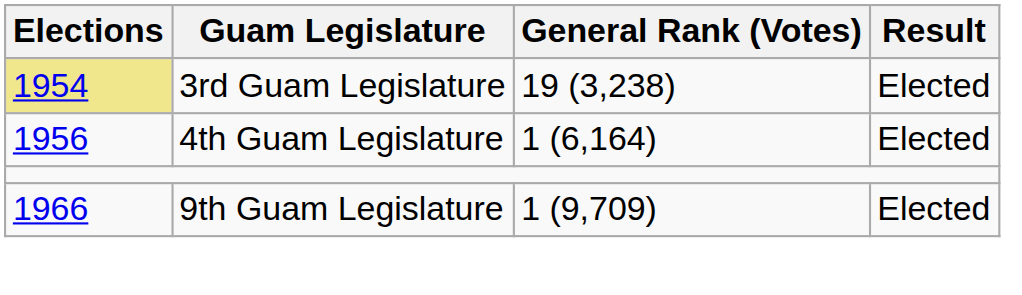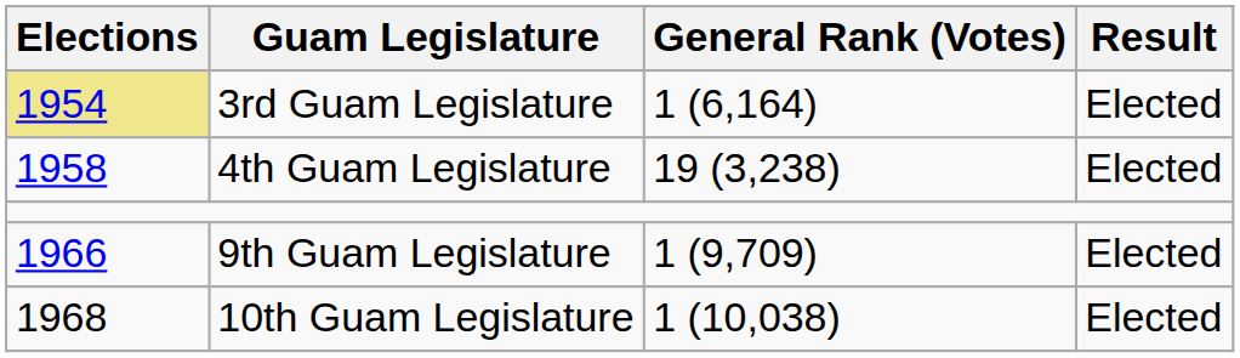3rd Guam Legislature | General Rank (Votes): 19 (3,238) -> 1 (6,164)
4th Guam Legislature | Elections: 1956 -> 1958
4th Guam Legislature | General Rank (Votes): 1 (6,164) -> 19 (3,238)
+ row: 1968 | 10th Guam Legislature | 1 (10,038) | Elected
